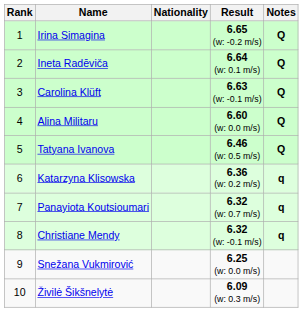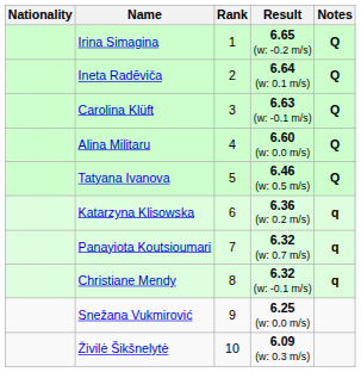columns swapped: Rank <-> Nationality
